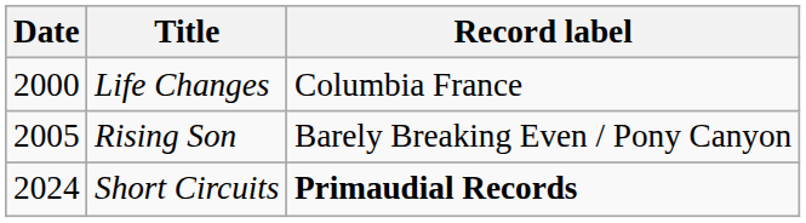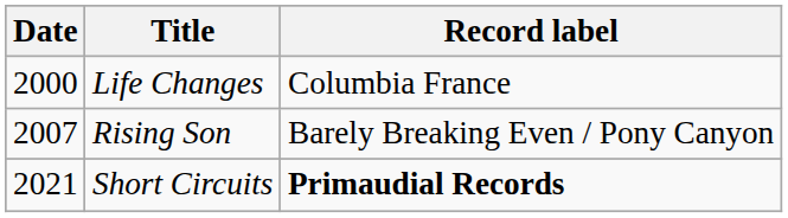Rising Son | Date: 2005 -> 2007
Short Circuits | Date: 2024 -> 2021
